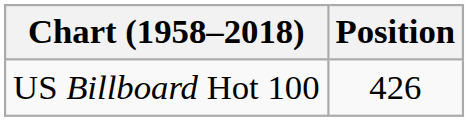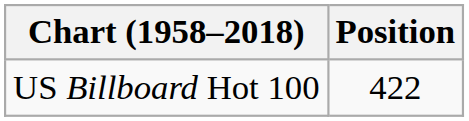US Billboard Hot 100 | Position: 426 -> 422
